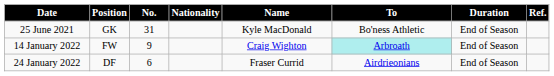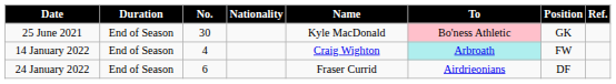columns swapped: Position <-> Duration
25 June 2021 | No.: 31 -> 30
25 June 2021 | To: no background -> pink background
14 January 2022 | No.: 9 -> 4
